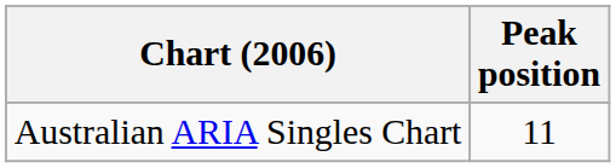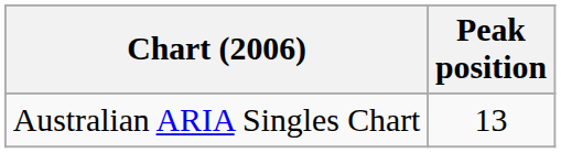Australian ARIA Singles Chart | Peak position: 11 -> 13
